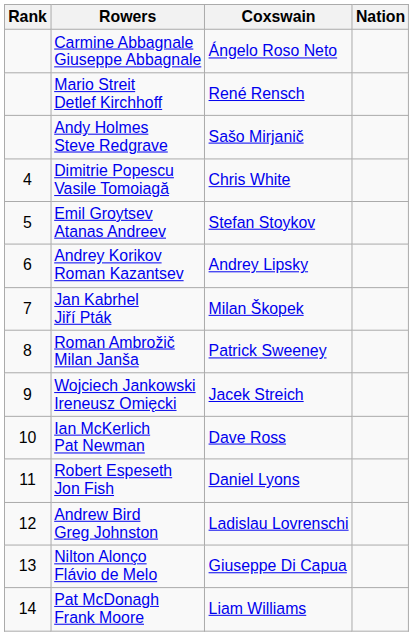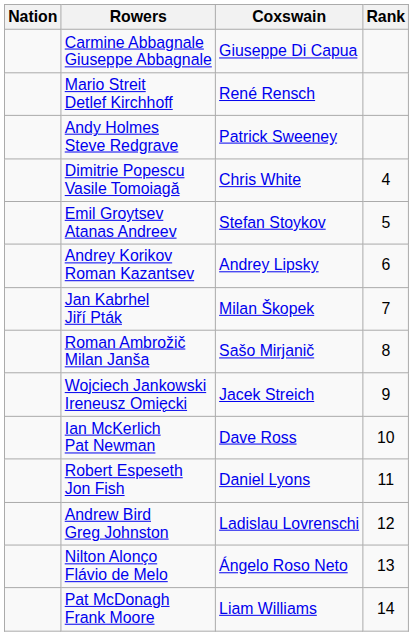columns swapped: Rank <-> Nation
Carmine Abbagnale Giuseppe Abbagnale | Coxswain: Ángelo Roso Neto -> Giuseppe Di Capua
Andy Holmes Steve Redgrave | Coxswain: Sašo Mirjanič -> Patrick Sweeney
Roman Ambrožič Milan Janša | Coxswain: Patrick Sweeney -> Sašo Mirjanič
Nilton Alonço Flávio de Melo | Coxswain: Giuseppe Di Capua -> Ángelo Roso Neto
